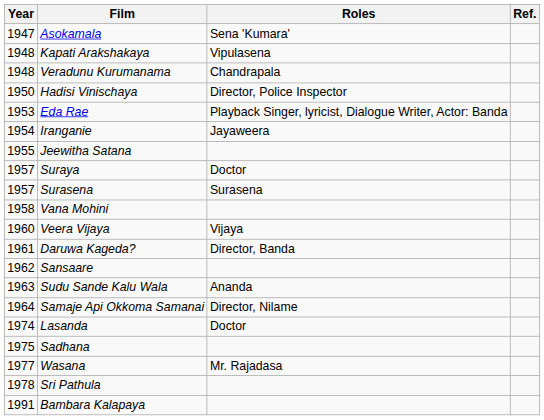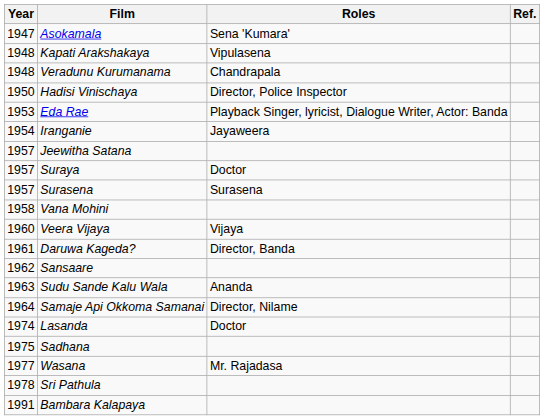Jeewitha Satana | Year: 1955 -> 1957
